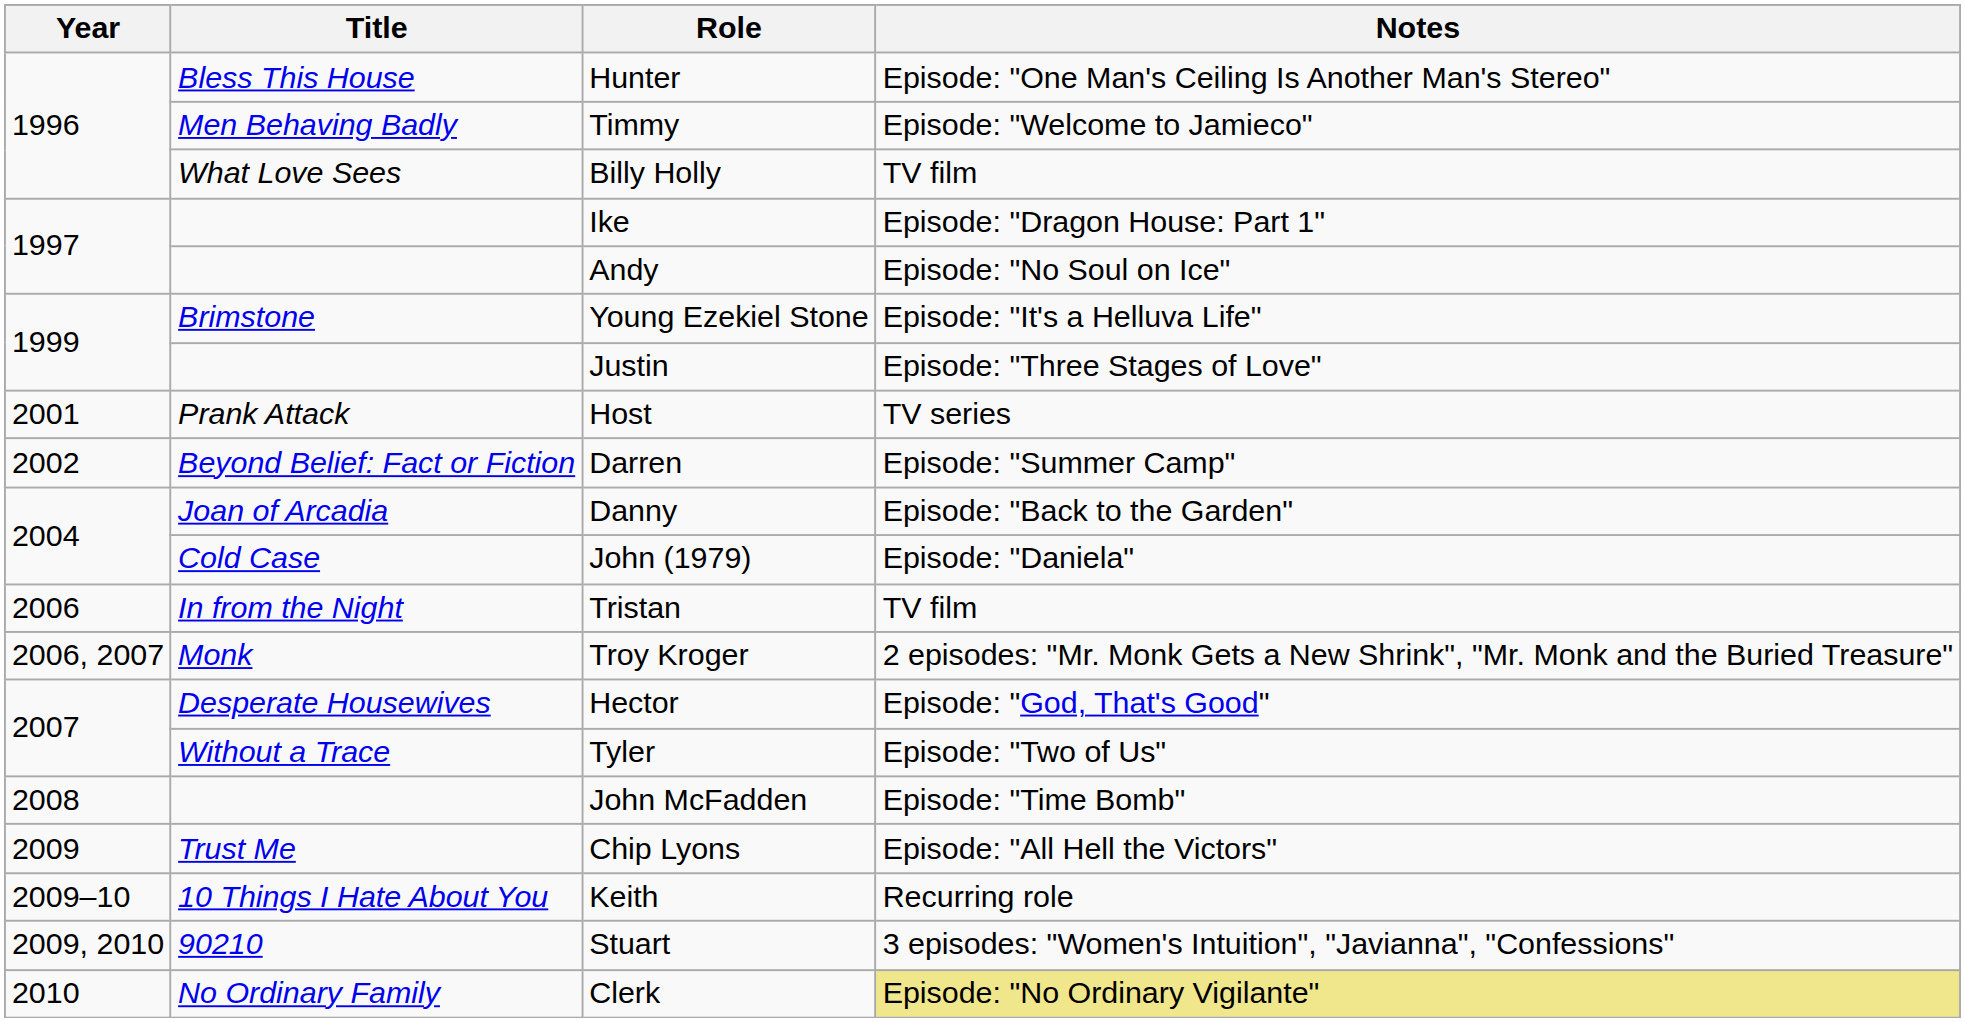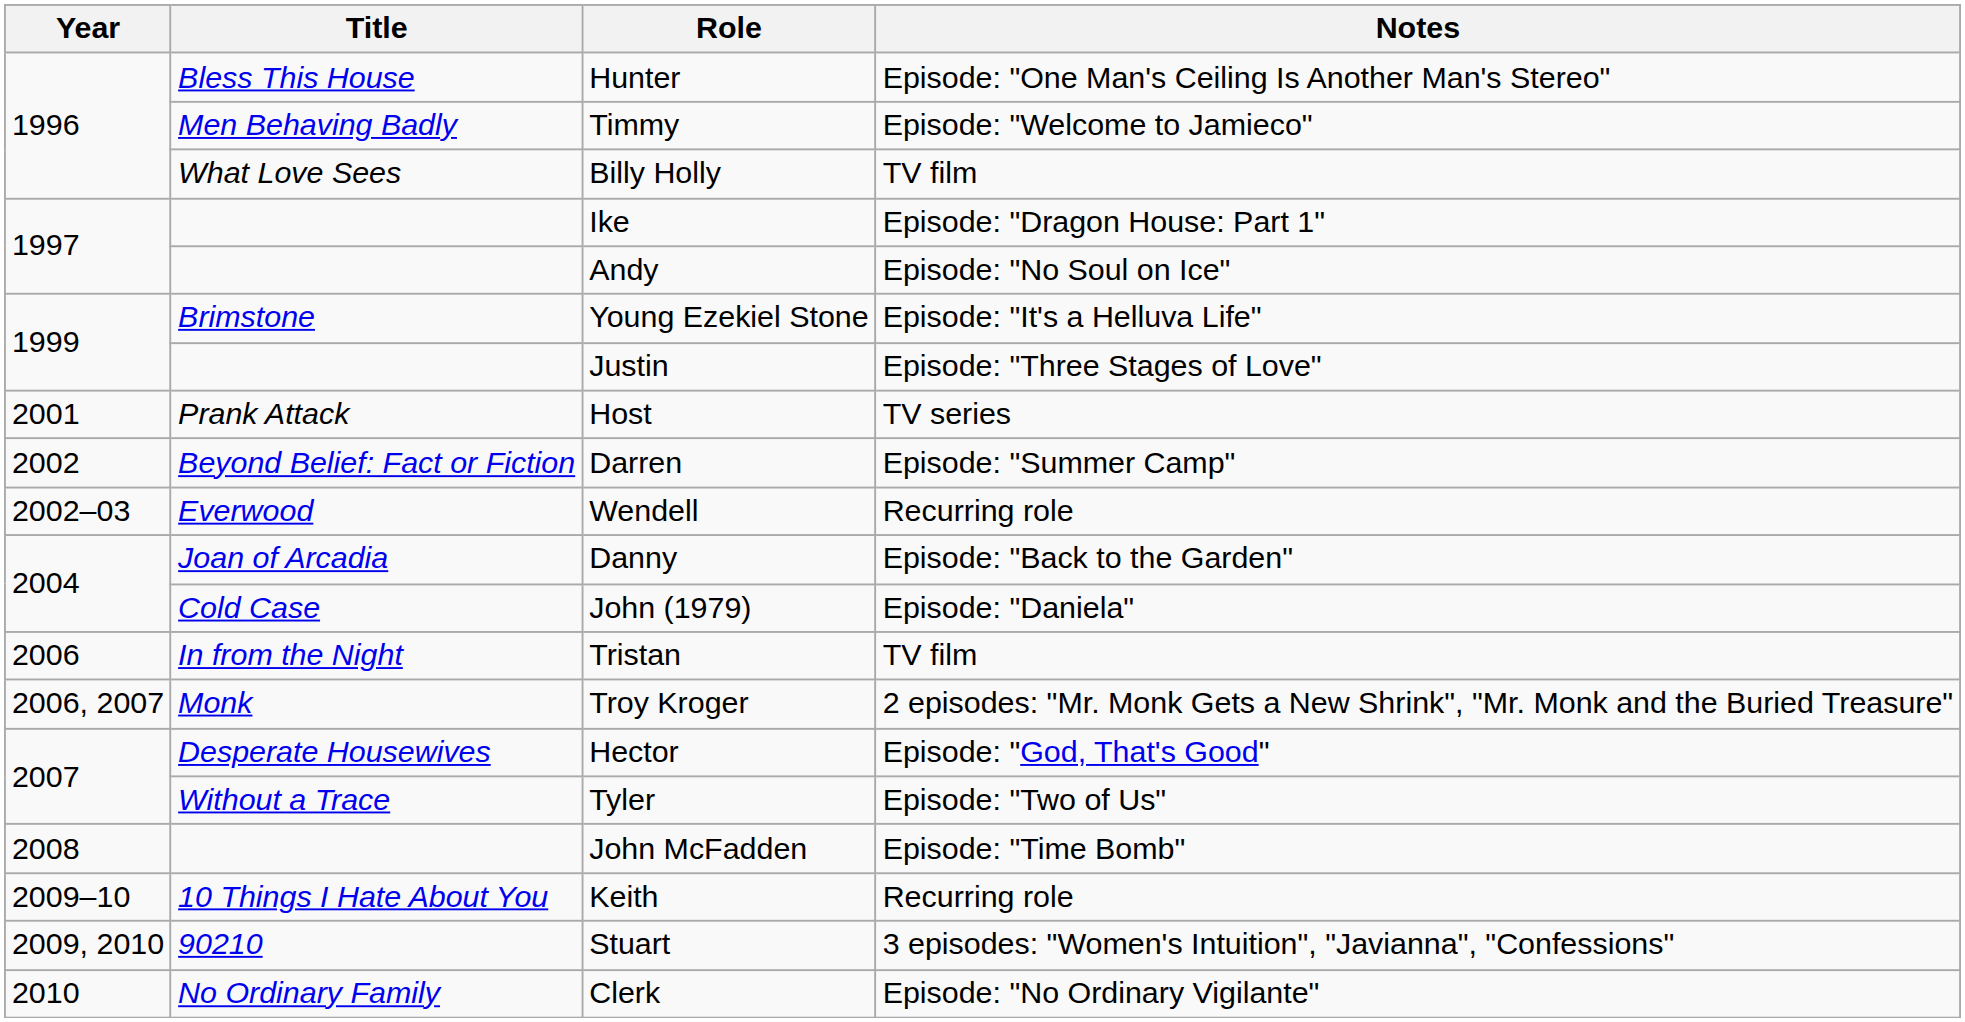+ row: 2002–03 | Everwood | Wendell | Recurring role
- row: 2009 | Trust Me | Chip Lyons | Episode: "All Hell the Victors"
Clerk | Notes: khaki background -> no background
